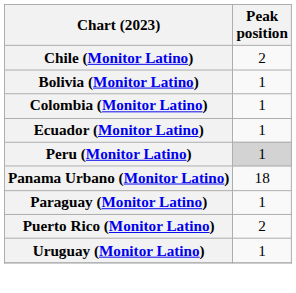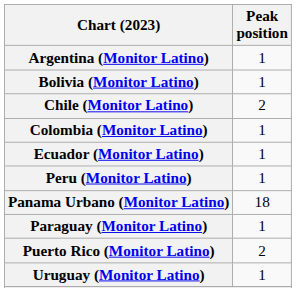+ row: Argentina (Monitor Latino) | 1
rows swapped: Bolivia (Monitor Latino) <-> Chile (Monitor Latino)
Peru (Monitor Latino) | Peak position: lightgrey background -> no background
